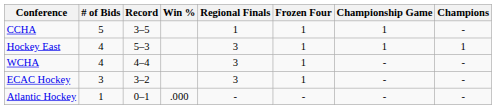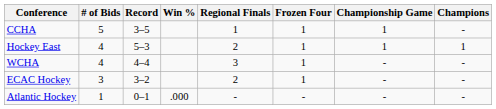Hockey East | Regional Finals: 3 -> 2
ECAC Hockey | Regional Finals: 3 -> 2
